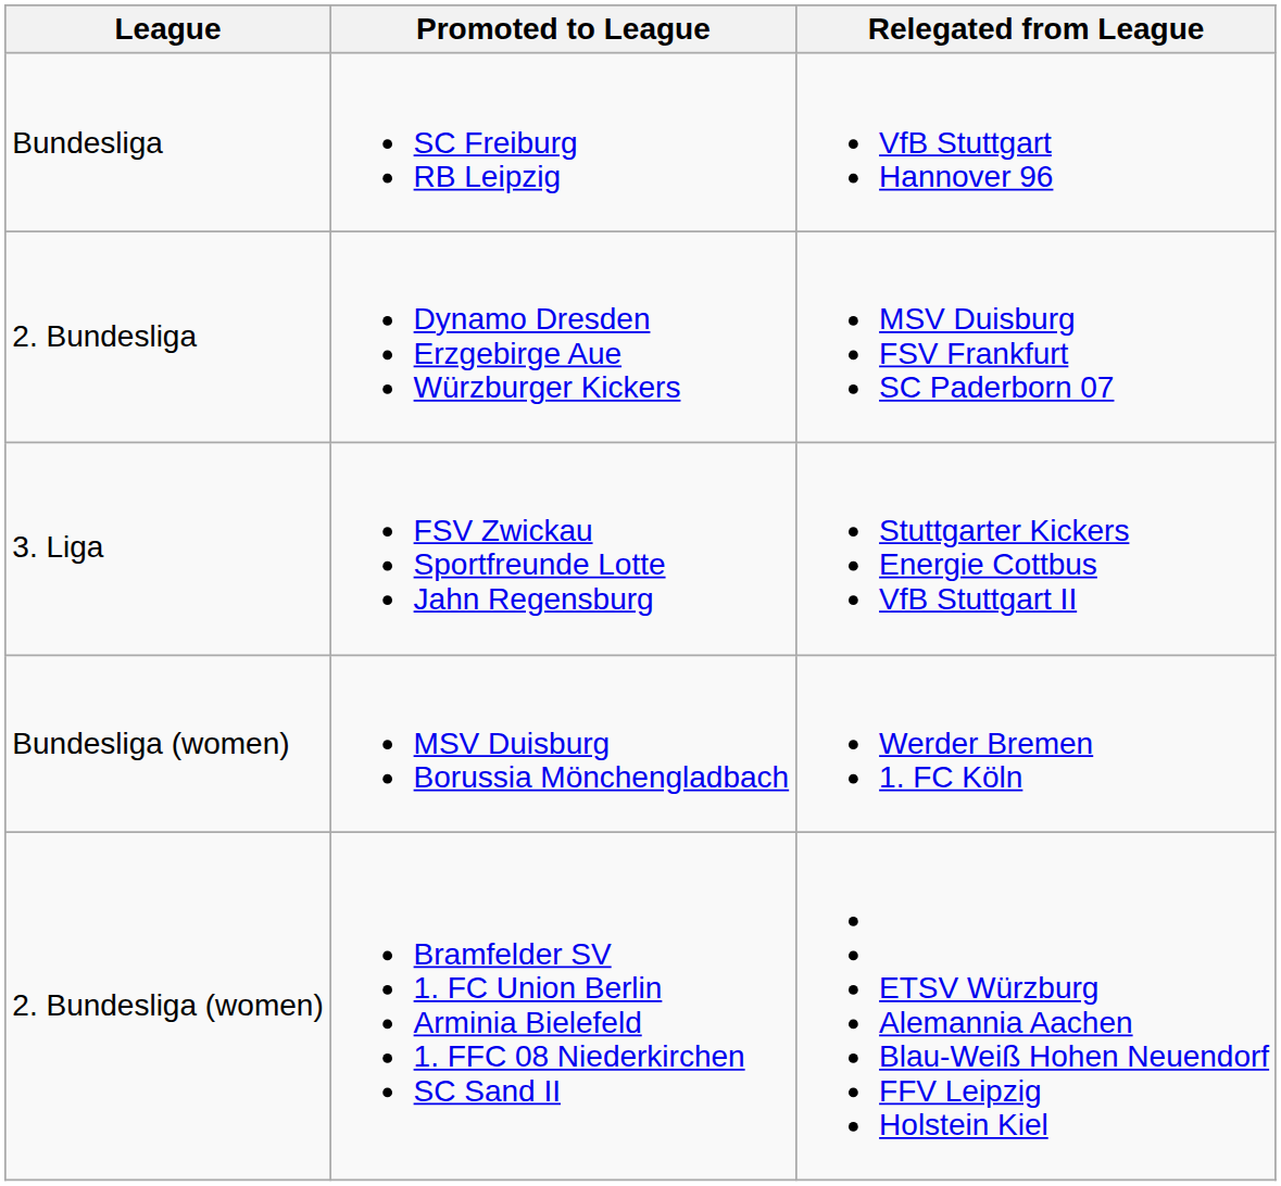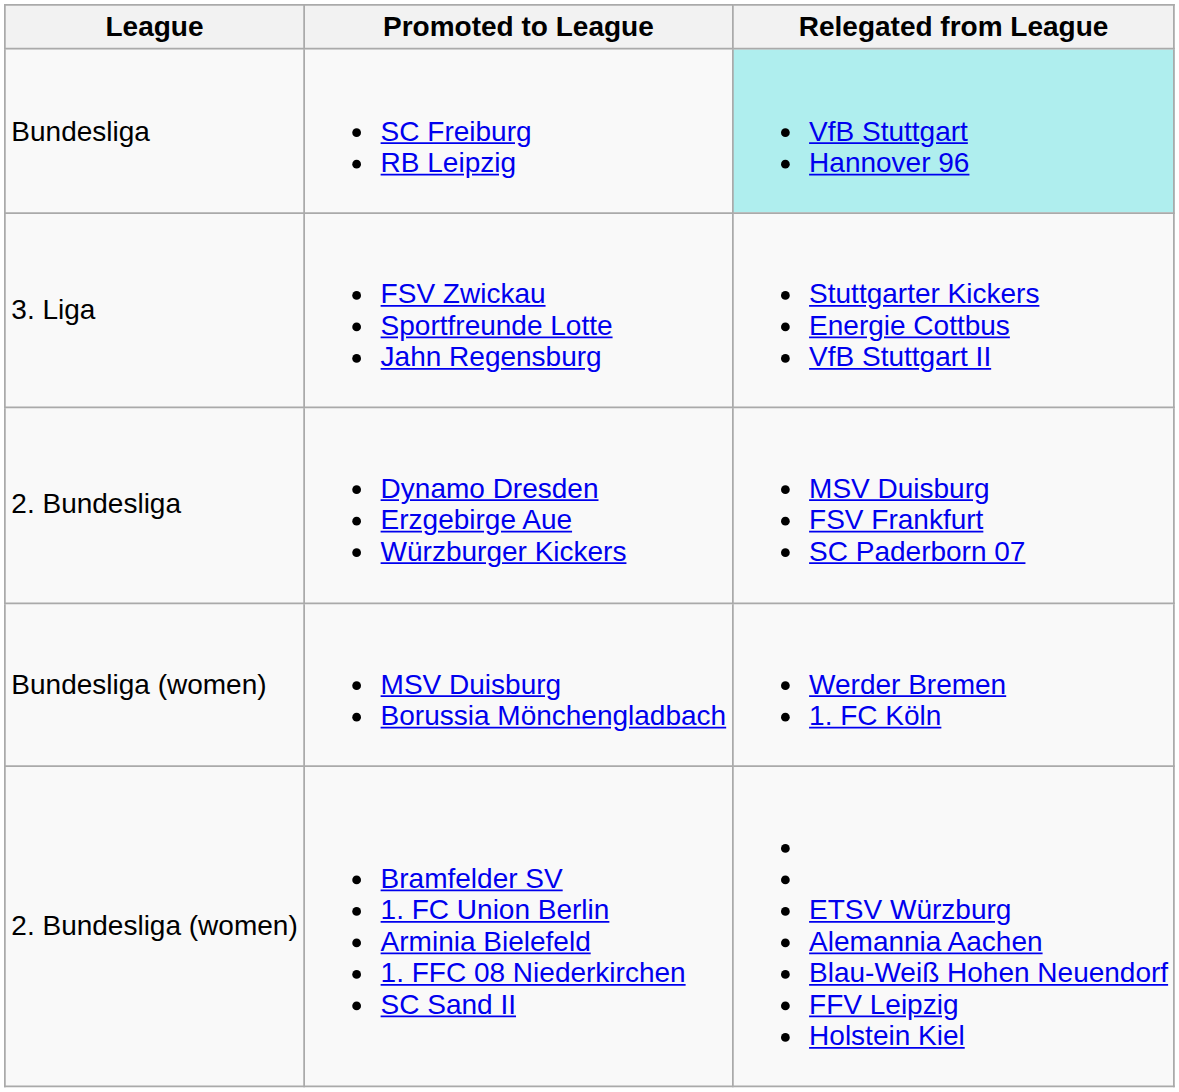Bundesliga | Relegated from League: no background -> paleturquoise background
rows swapped: 2. Bundesliga <-> 3. Liga
